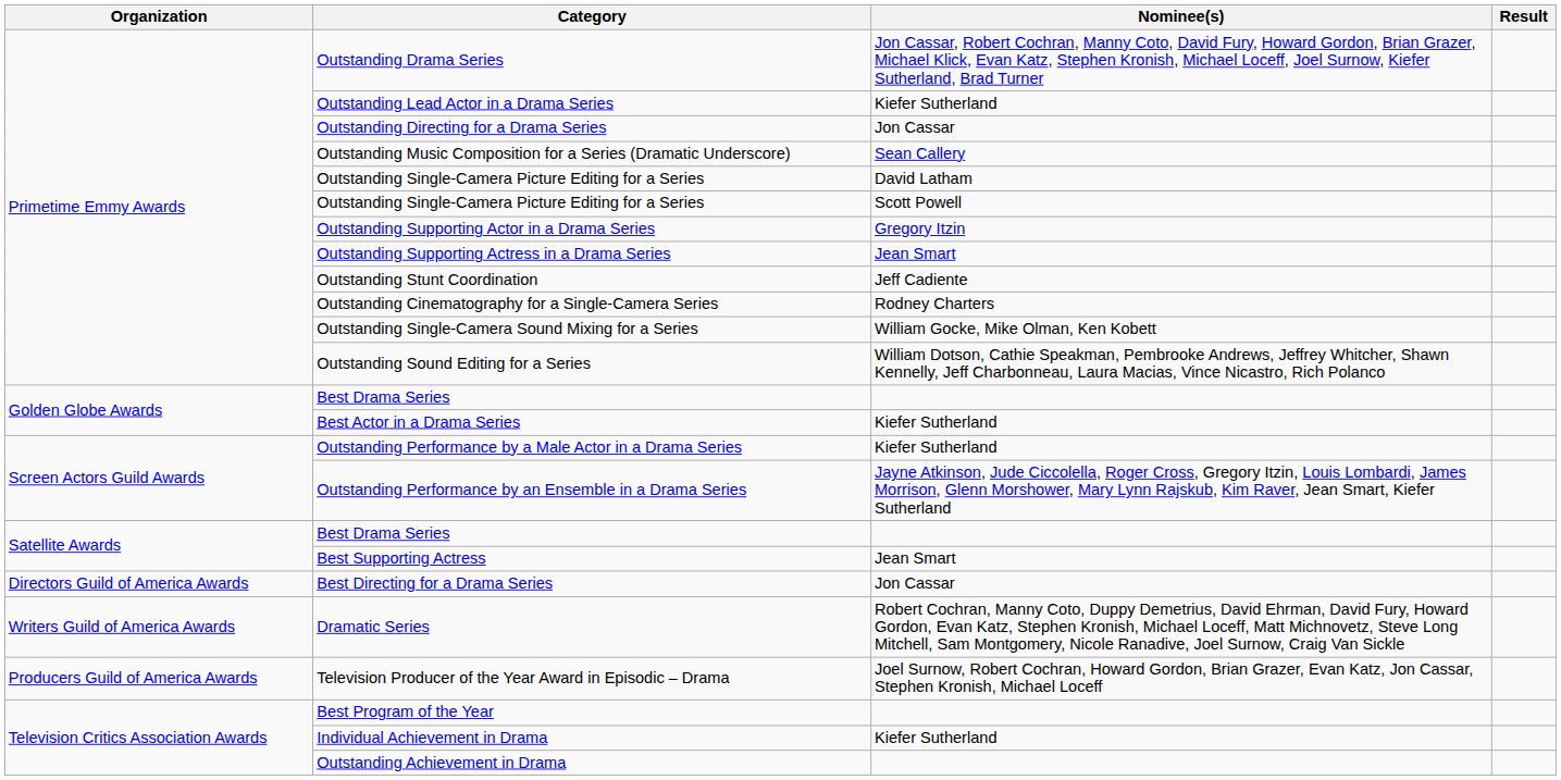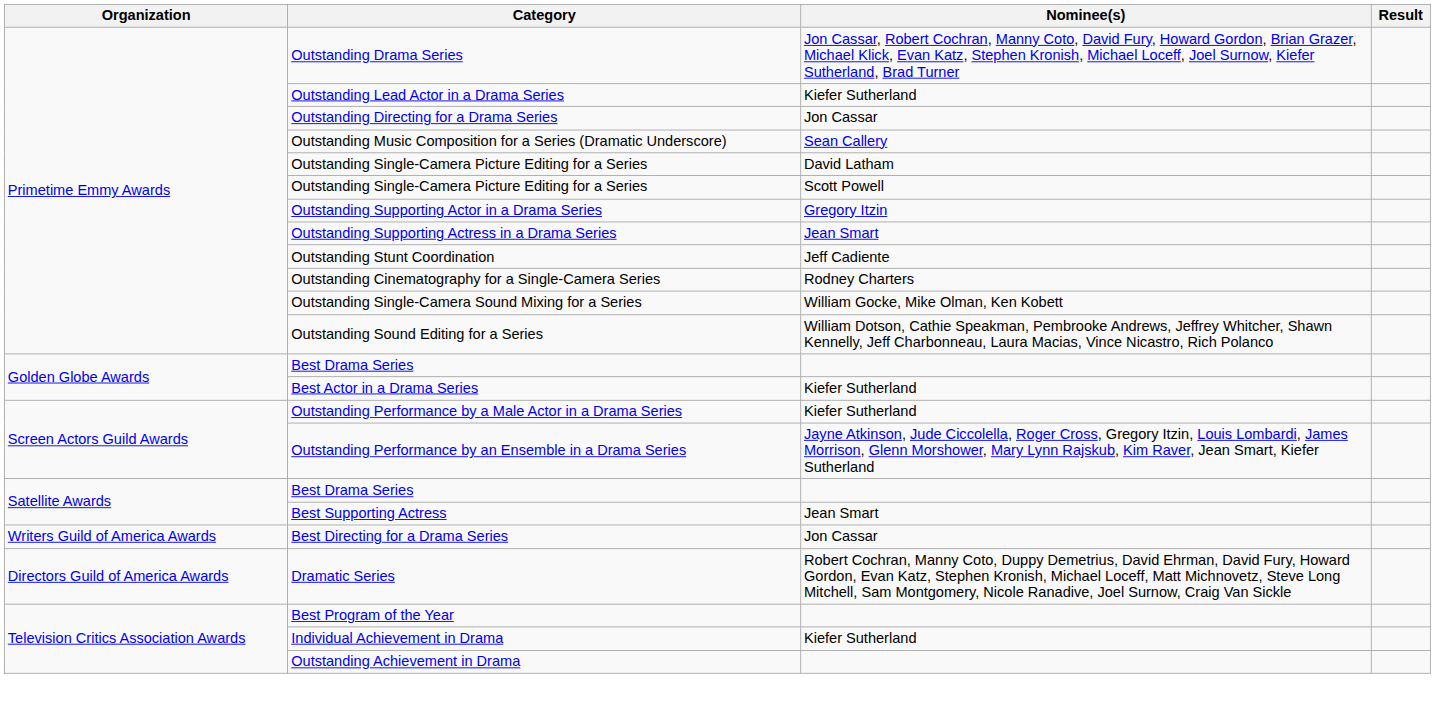Best Directing for a Drama Series | Organization: Directors Guild of America Awards -> Writers Guild of America Awards
Dramatic Series | Organization: Writers Guild of America Awards -> Directors Guild of America Awards
- row: Producers Guild of America Awards | Television Producer of the Year Award in Episodic – Drama | Joel Surnow, Robert Cochran, Howard Gordon, Brian Grazer, Evan Katz, Jon Cassar, Stephen Kronish, Michael Loceff
